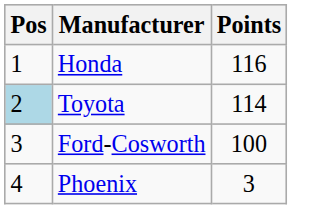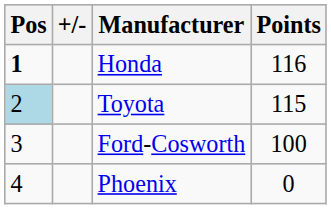+ column: +/-
Honda | Pos: normal -> bold
Toyota | Points: 114 -> 115
Phoenix | Points: 3 -> 0
